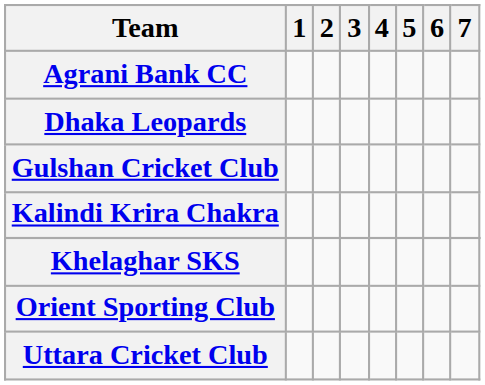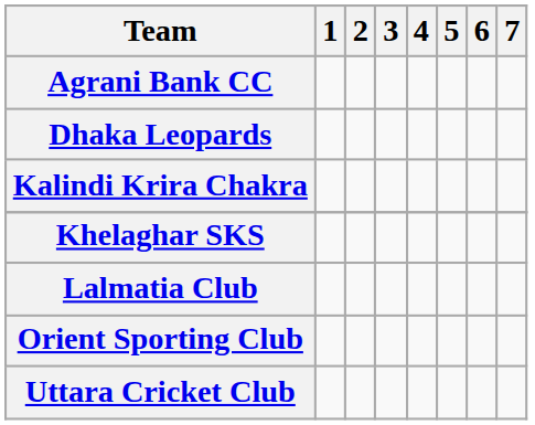- row: Gulshan Cricket Club
+ row: Lalmatia Club
